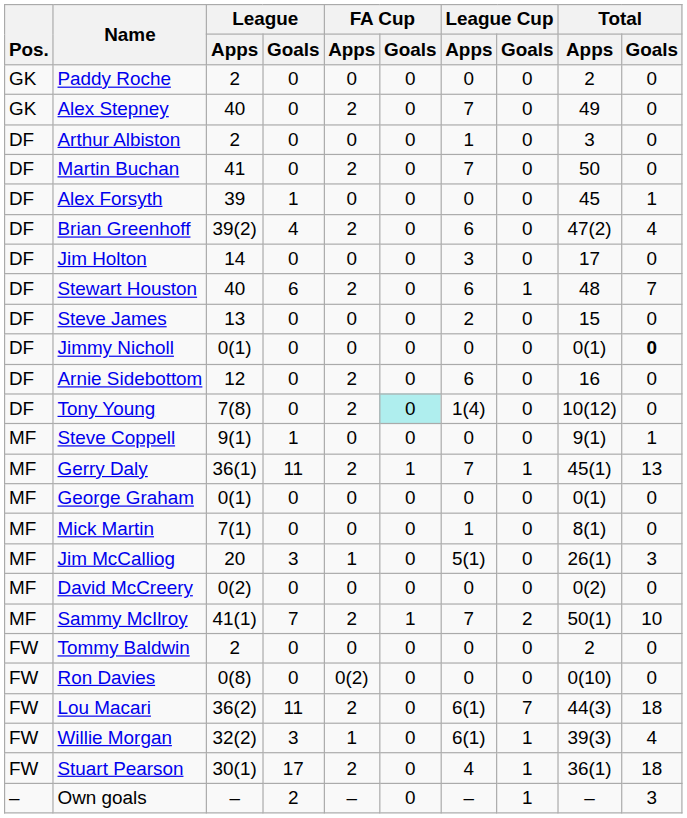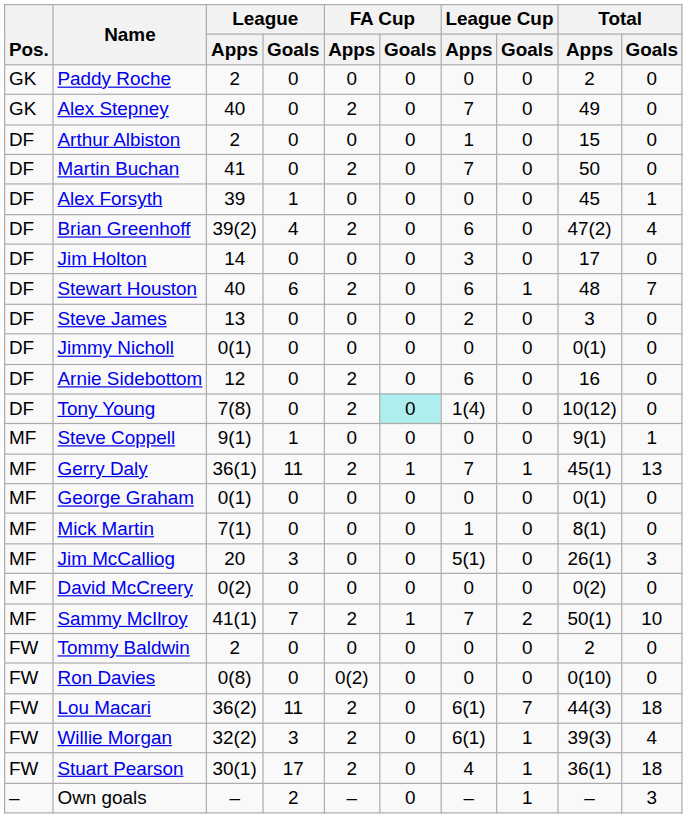Arthur Albiston | Total / Apps: 3 -> 15
Steve James | Total / Apps: 15 -> 3
Jimmy Nicholl | Total / Goals: bold -> normal
Jim McCalliog | FA Cup / Apps: 1 -> 0
Willie Morgan | FA Cup / Apps: 1 -> 2
